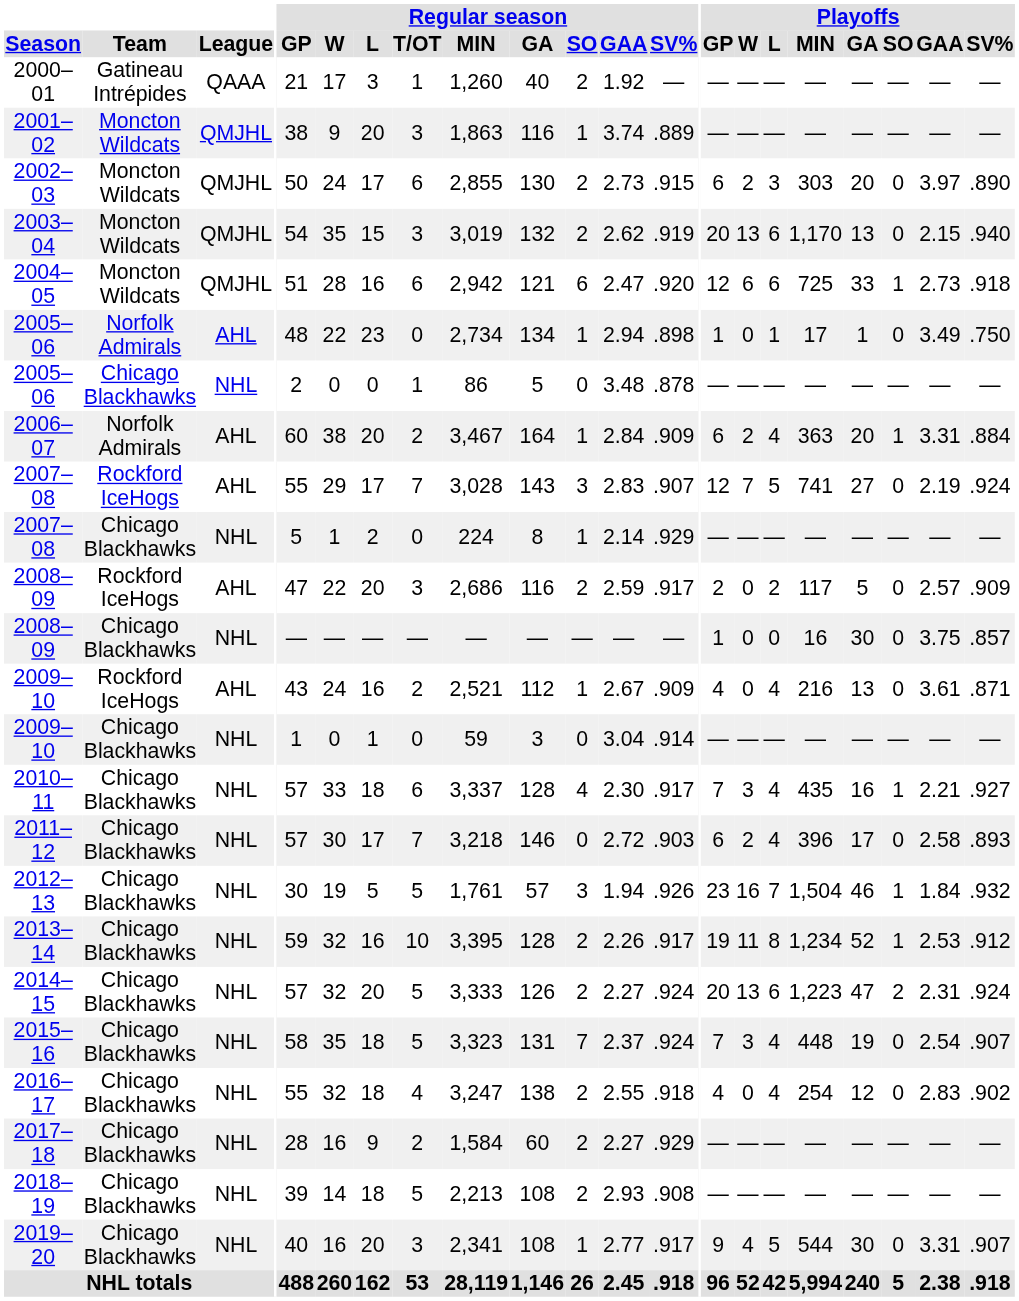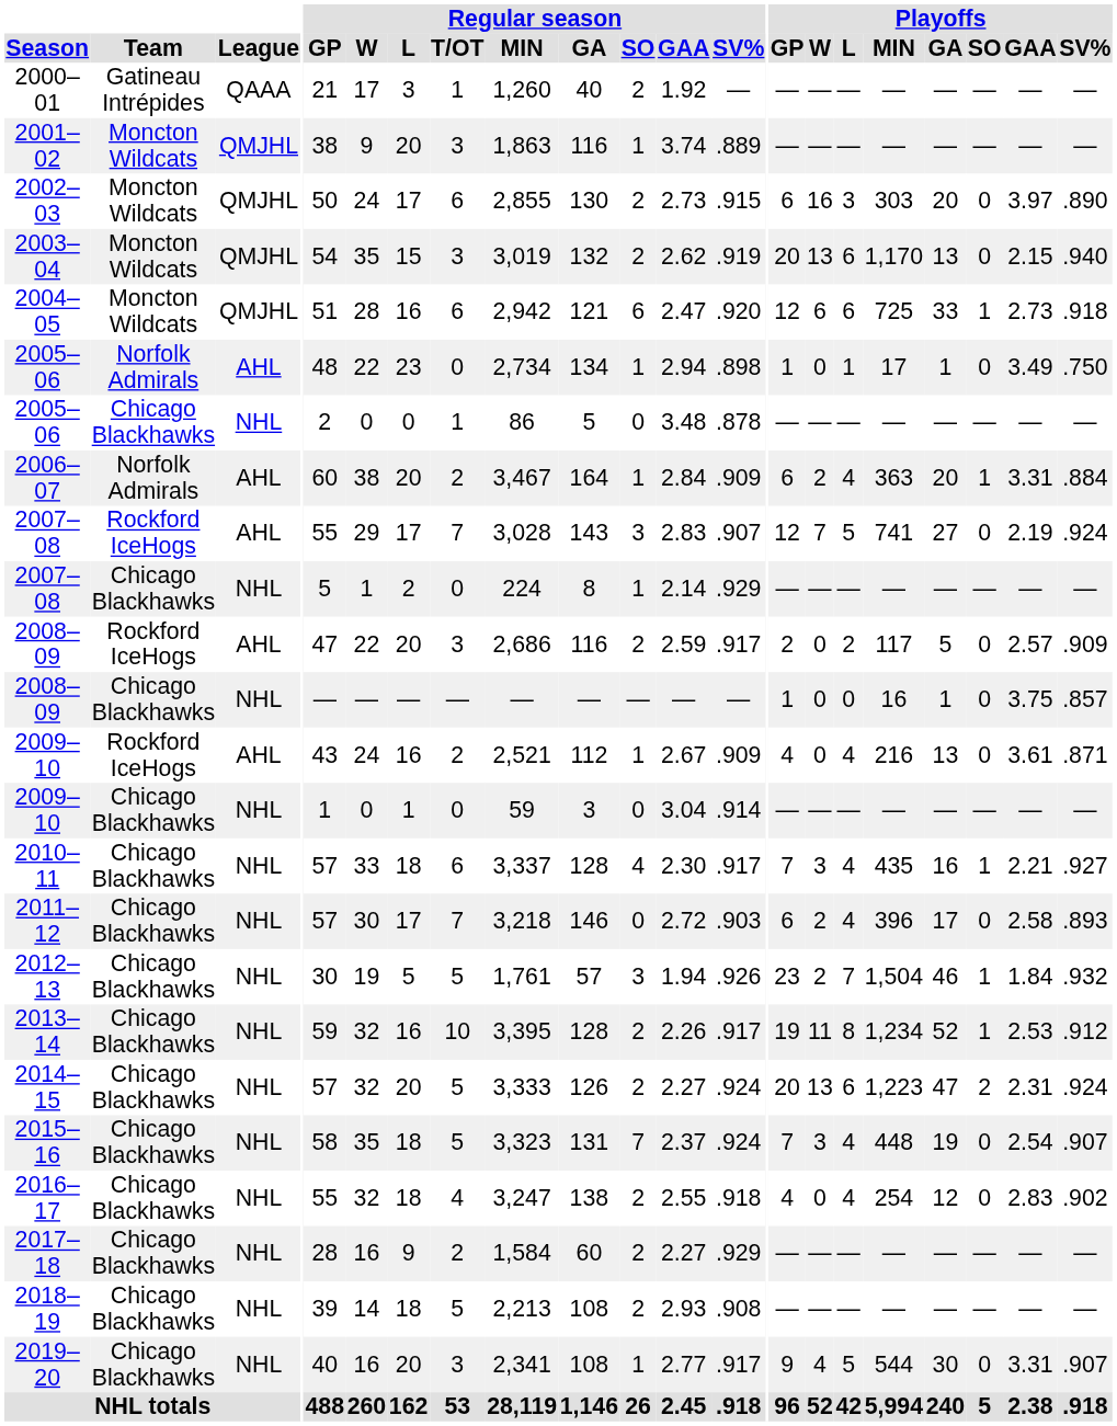2002–03 | Playoffs / W: 2 -> 16
2008–09 / Chicago Blackhawks | Playoffs / GA: 30 -> 1
2012–13 | Playoffs / W: 16 -> 2
